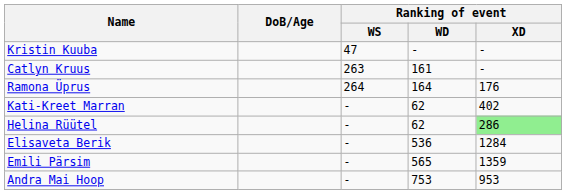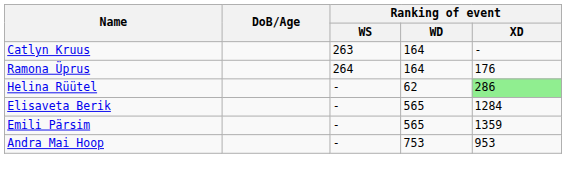- row: Kristin Kuuba | 47 | - | -
Catlyn Kruus | Ranking of event / WD: 161 -> 164
- row: Kati-Kreet Marran | - | 62 | 402
Elisaveta Berik | Ranking of event / WD: 536 -> 565
